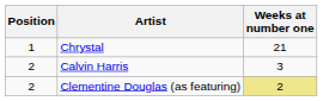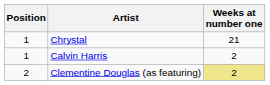Calvin Harris | Position: 2 -> 1
Calvin Harris | Weeks at number one: 3 -> 2
